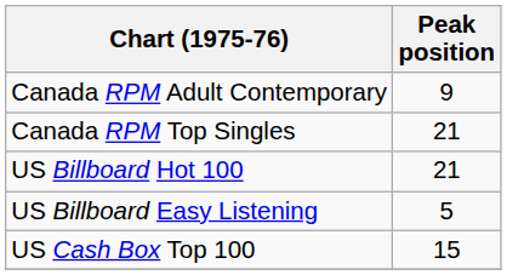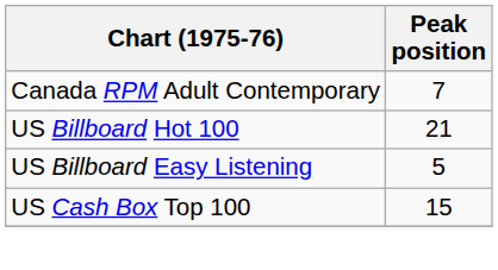Canada RPM Adult Contemporary | Peak position: 9 -> 7
- row: Canada RPM Top Singles | 21
